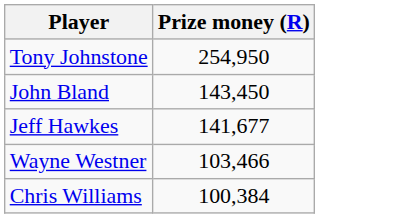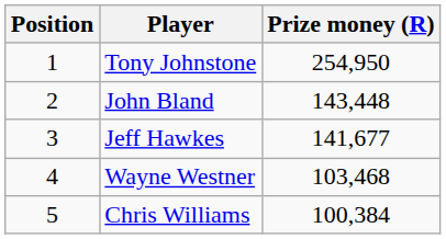+ column: Position | 1 | 2 | 3 | 4 | 5
John Bland | Prize money (R): 143,450 -> 143,448
Wayne Westner | Prize money (R): 103,466 -> 103,468
